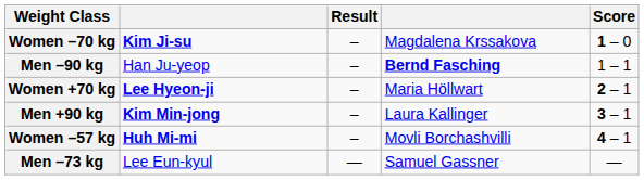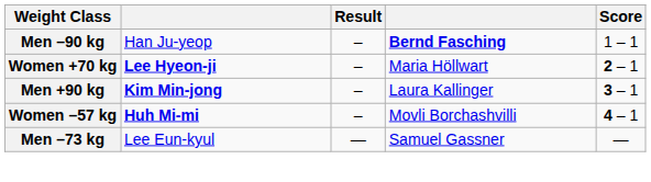- row: Women –70 kg | Kim Ji-su | – | Magdalena Krssakova | 1 – 0
